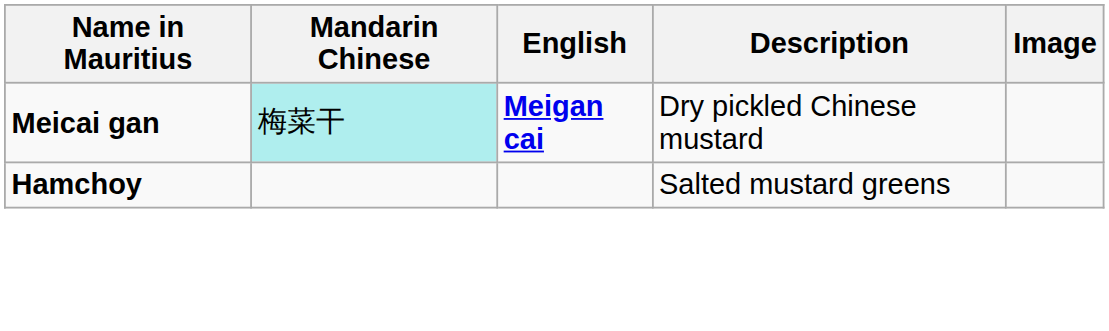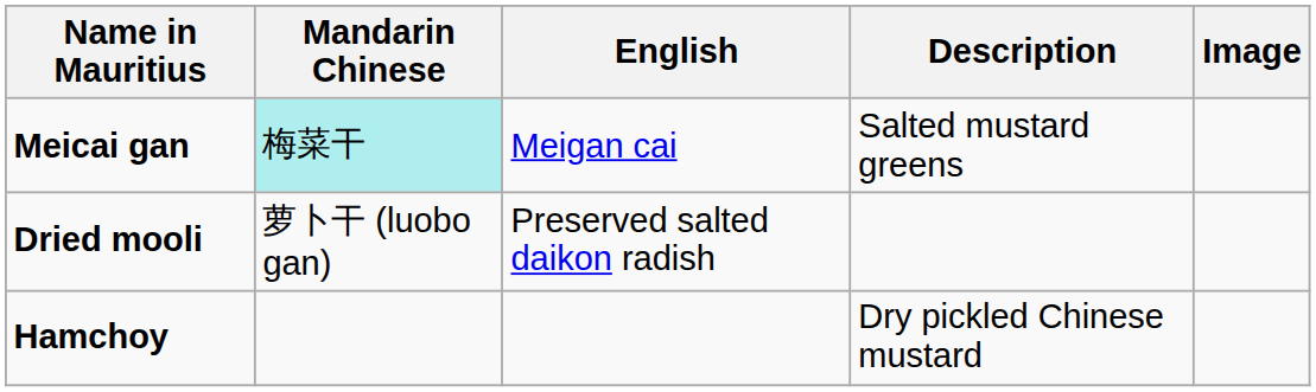Meicai gan | English: bold -> normal
Meicai gan | Description: Dry pickled Chinese mustard -> Salted mustard greens
+ row: Dried mooli | 萝卜干 (luobo gan) | Preserved salted daikon radish
Hamchoy | Description: Salted mustard greens -> Dry pickled Chinese mustard
